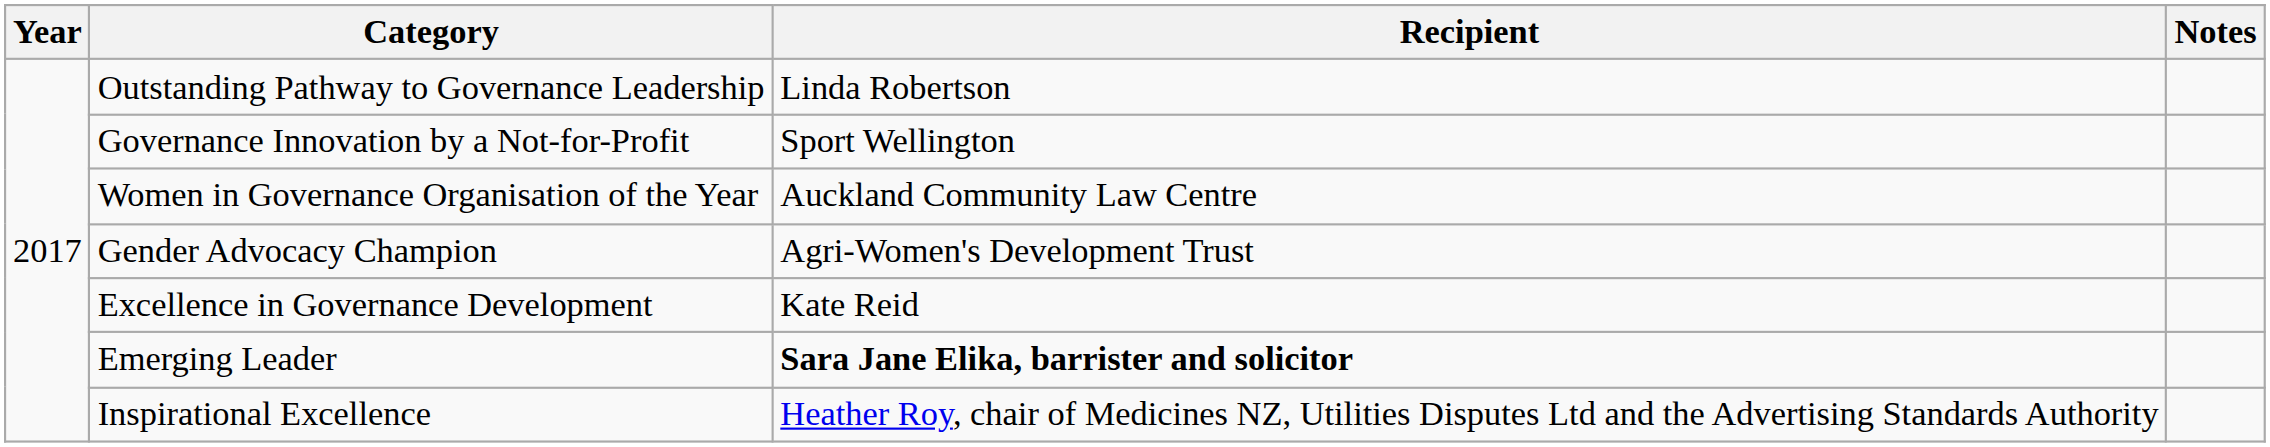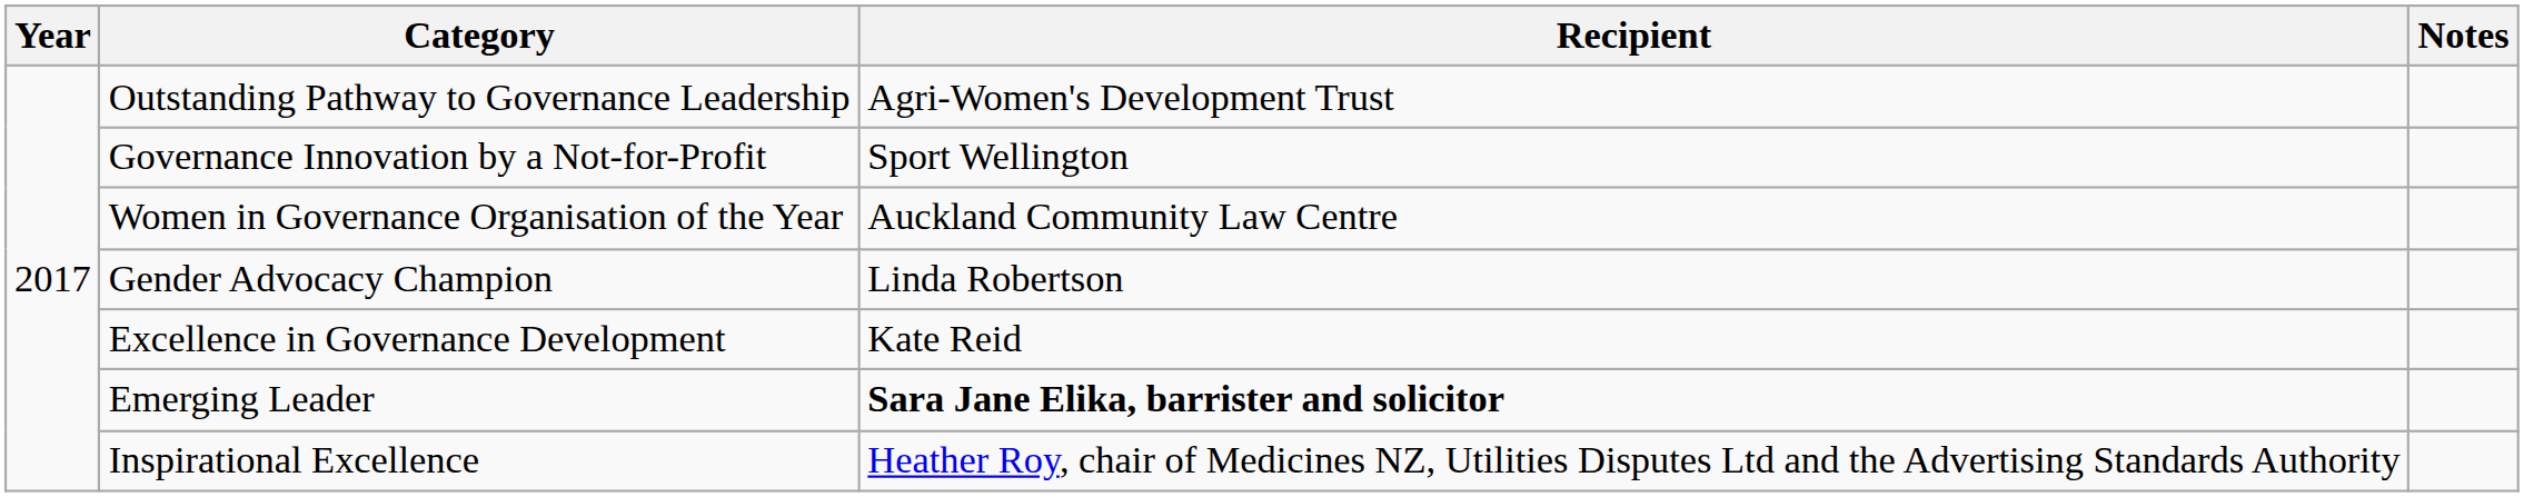Outstanding Pathway to Governance Leadership | Recipient: Linda Robertson -> Agri-Women's Development Trust
Gender Advocacy Champion | Recipient: Agri-Women's Development Trust -> Linda Robertson
